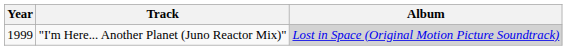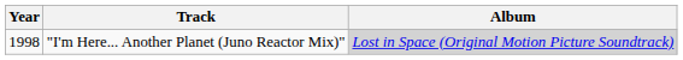"I'm Here... Another Planet (Juno Reactor Mix)" | Year: 1999 -> 1998
